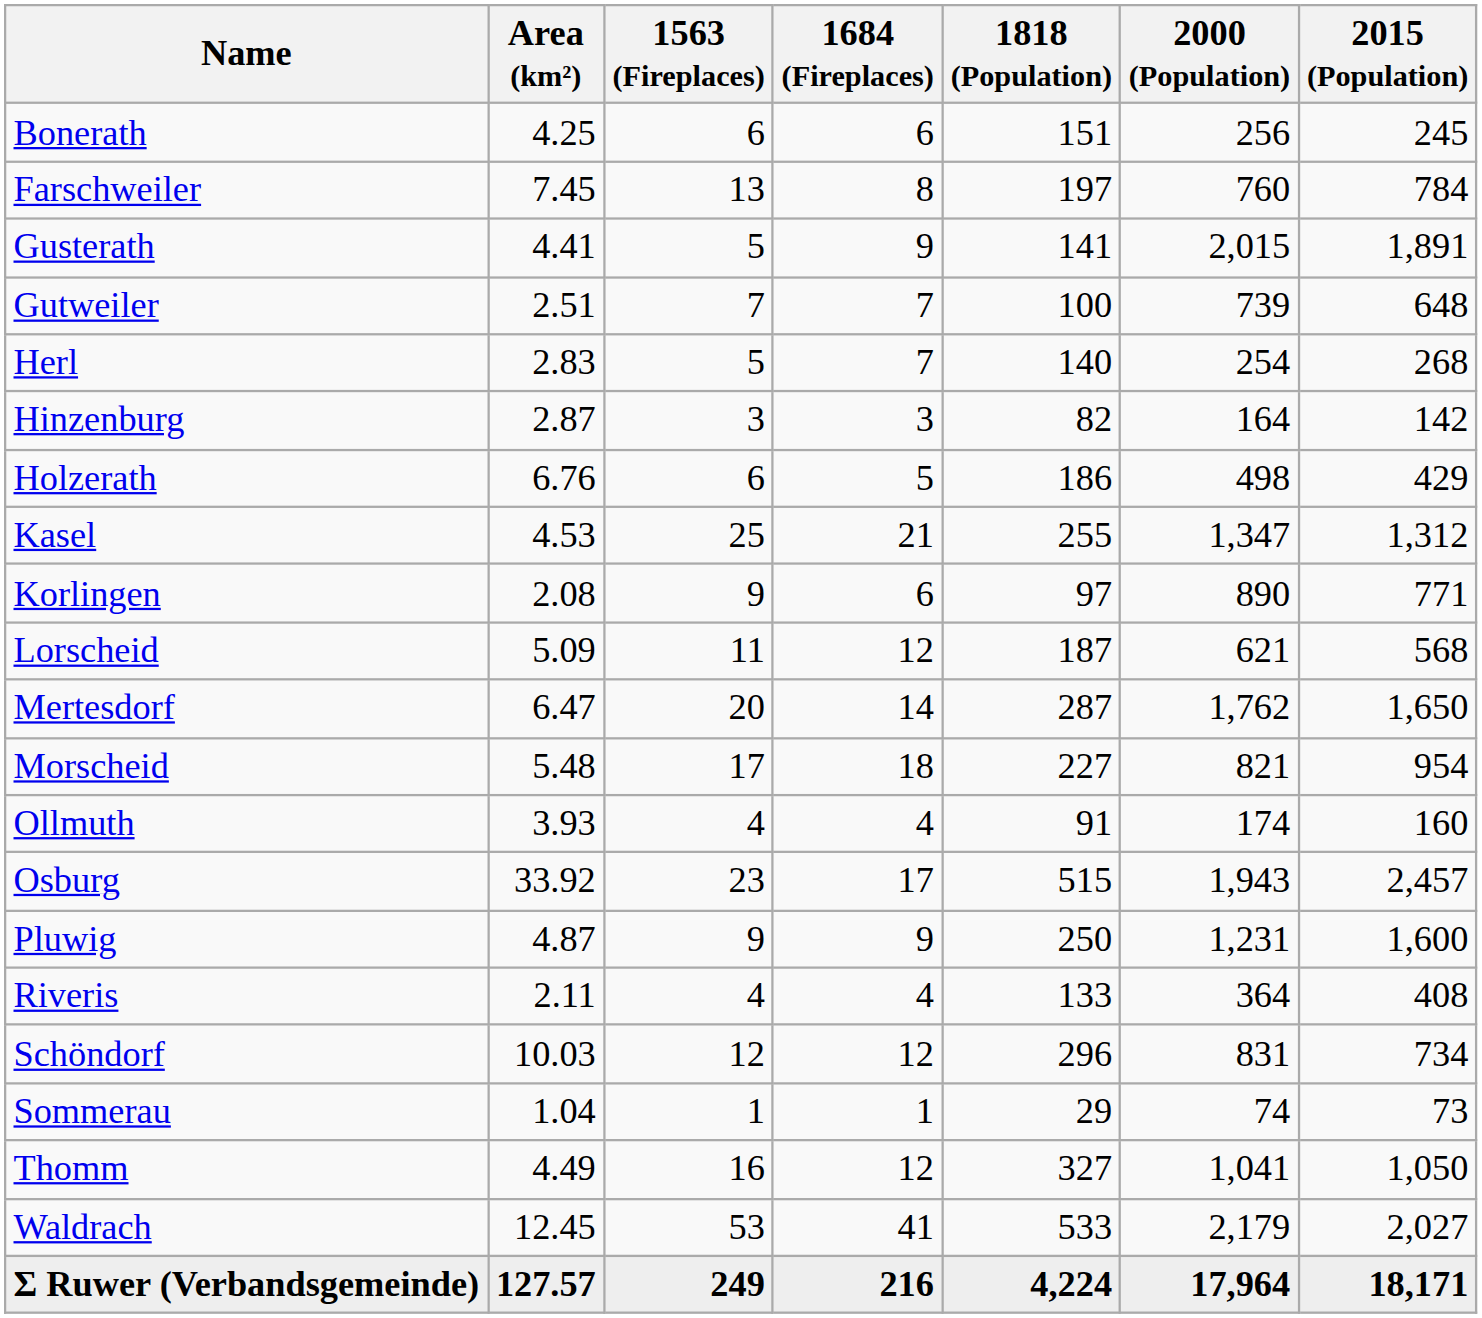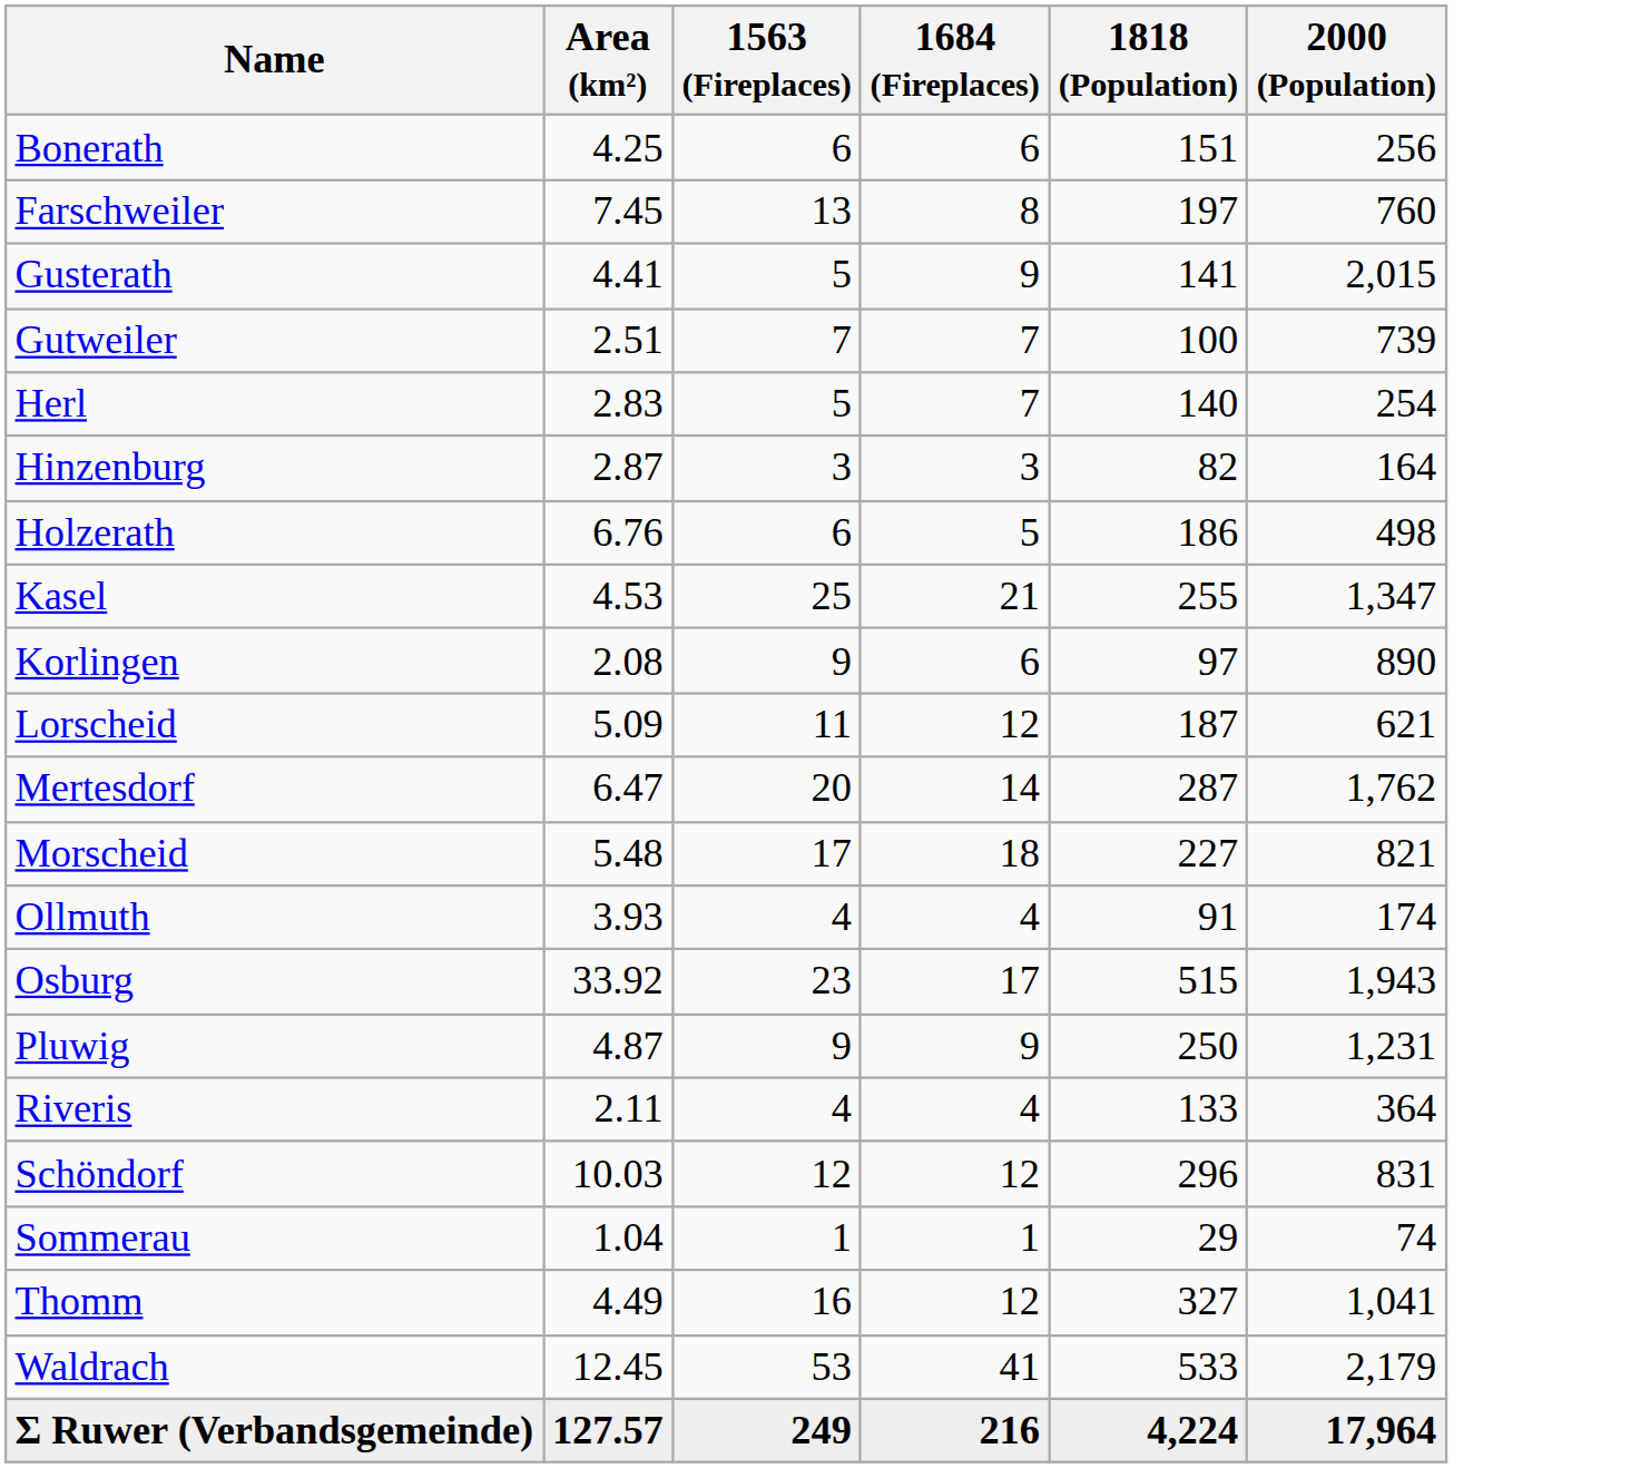- column: 2015 (Population) | 245 | 784 | 1,891 | 648 | 268 | 142 | 429 | 1,312 | 771 | 568 | 1,650 | 954 | 160 | 2,457 | 1,600 | 408 | 734 | 73 | 1,050 | 2,027 | 18,171
